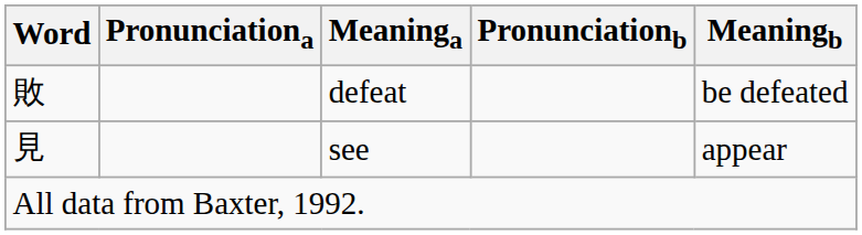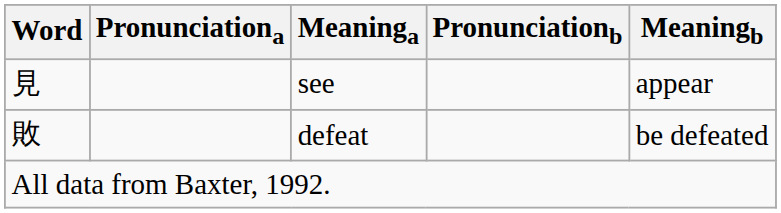rows swapped: see <-> defeat
